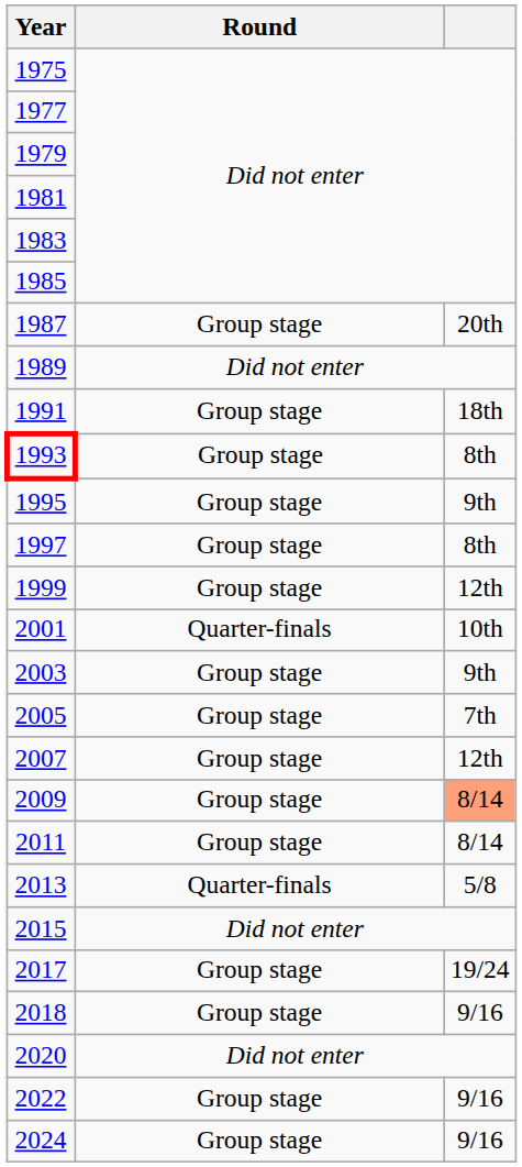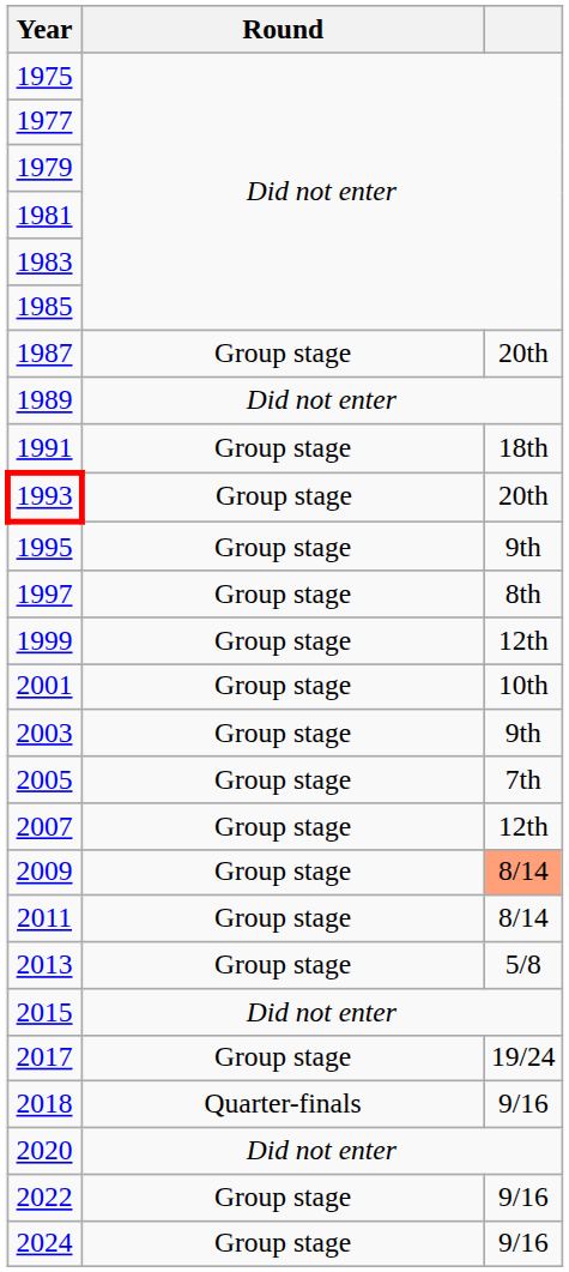1993 | column 3: 8th -> 20th
2001 | Round: Quarter-finals -> Group stage
2013 | Round: Quarter-finals -> Group stage
2018 | Round: Group stage -> Quarter-finals
